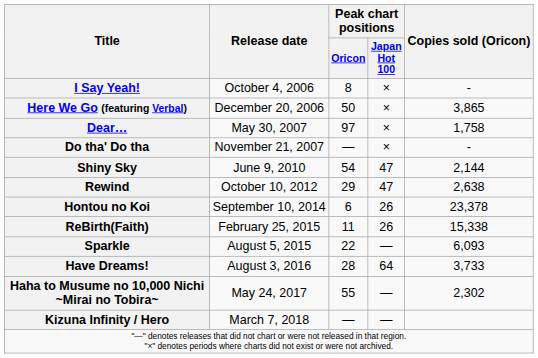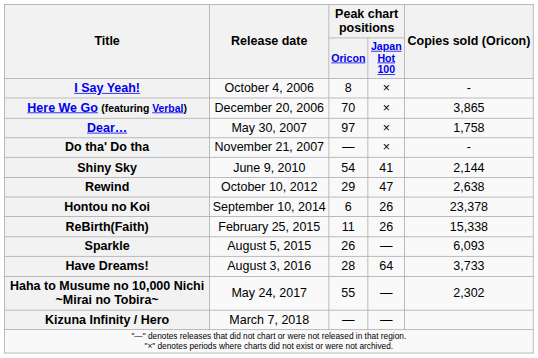Here We Go (featuring Verbal) | Peak chart positions / Oricon: 50 -> 70
Shiny Sky | Peak chart positions / Japan Hot 100: 47 -> 41
Sparkle | Peak chart positions / Oricon: 22 -> 26
